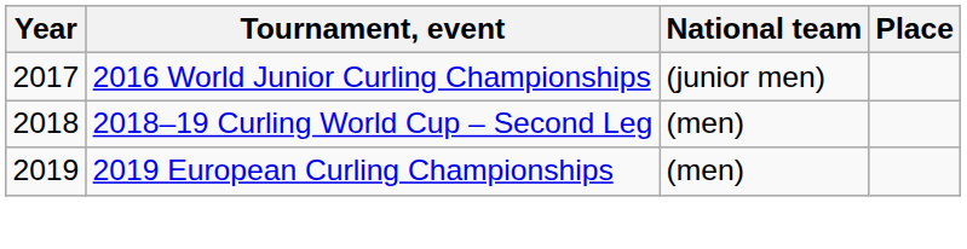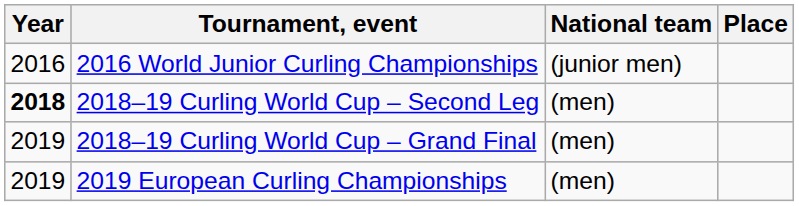2016 World Junior Curling Championships | Year: 2017 -> 2016
2018–19 Curling World Cup – Second Leg | Year: normal -> bold
+ row: 2019 | 2018–19 Curling World Cup – Grand Final | (men)
